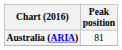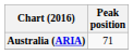Australia (ARIA) | Peak position: 81 -> 71
